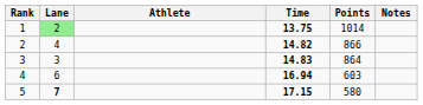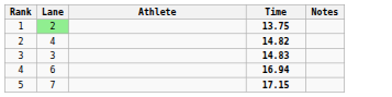- column: Points | 1014 | 866 | 864 | 603 | 580
5 | Lane: bold -> normal
